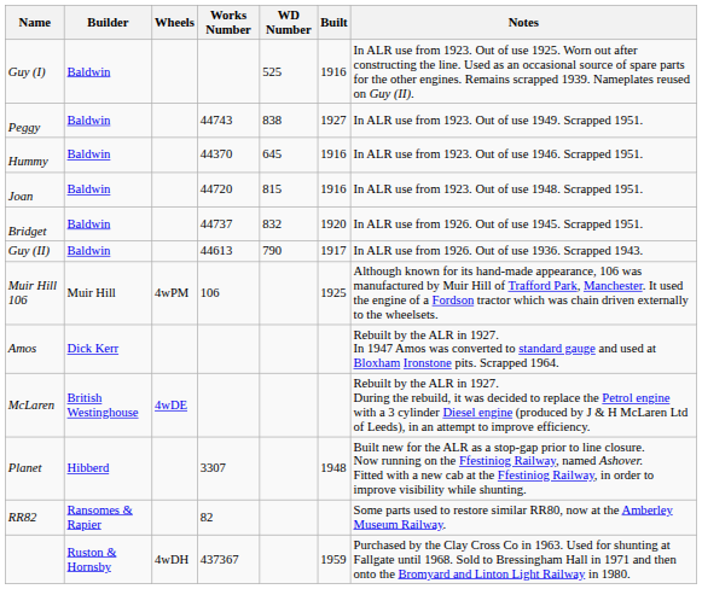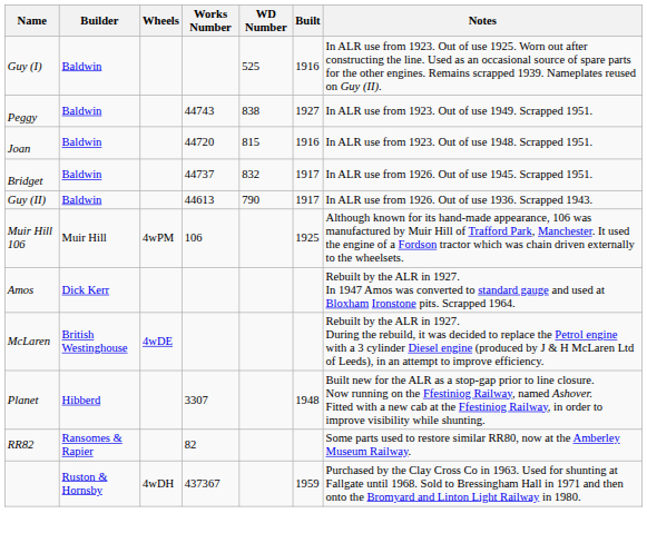- row: Hummy | Baldwin | 44370 | 645 | 1916 | In ALR use from 1923. Out of use 1946. Scrapped 1951.
Bridget | Built: 1920 -> 1917
